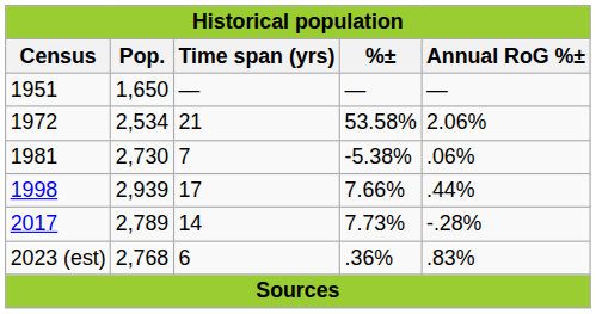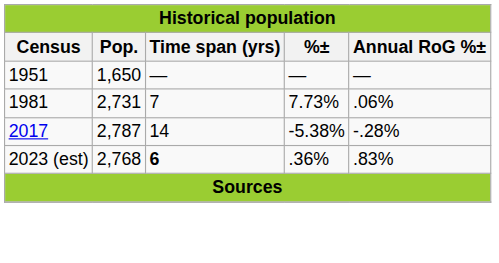- row: 1972 | 2,534 | 21 | 53.58% | 2.06%
1981 | Pop.: 2,730 -> 2,731
1981 | %±: -5.38% -> 7.73%
- row: 1998 | 2,939 | 17 | 7.66% | .44%
2017 | Pop.: 2,789 -> 2,787
2017 | %±: 7.73% -> -5.38%
2023 (est) | Time span (yrs): normal -> bold
